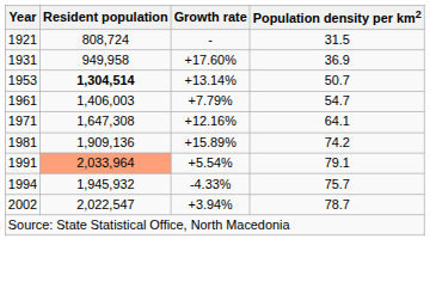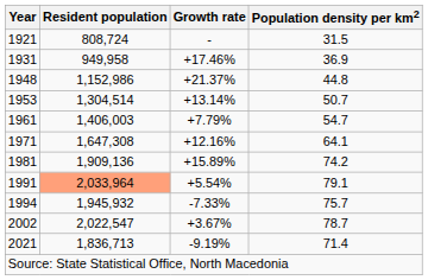1931 | Growth rate: +17.60% -> +17.46%
+ row: 1948 | 1,152,986 | +21.37% | 44.8
1953 | Resident population: bold -> normal
1994 | Growth rate: -4.33% -> -7.33%
2002 | Growth rate: +3.94% -> +3.67%
+ row: 2021 | 1,836,713 | -9.19% | 71.4
